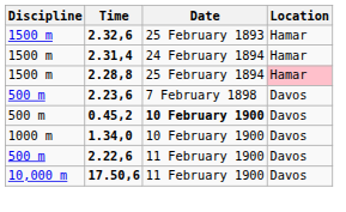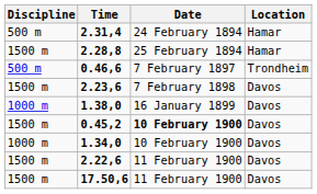- row: 1500 m | 2.32,6 | 25 February 1893 | Hamar
2.31,4 | Discipline: 1500 m -> 500 m
2.28,8 | Location: pink background -> no background
+ row: 500 m | 0.46,6 | 7 February 1897 | Trondheim
2.23,6 | Discipline: 500 m -> 1500 m
+ row: 1000 m | 1.38,0 | 16 January 1899 | Davos
0.45,2 | Discipline: 500 m -> 1500 m
2.22,6 | Discipline: 500 m -> 1500 m
17.50,6 | Discipline: 10,000 m -> 1500 m
